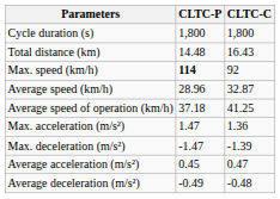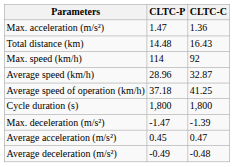rows swapped: Cycle duration (s) <-> Max. acceleration (m/s²)
Max. speed (km/h) | CLTC-P: bold -> normal
